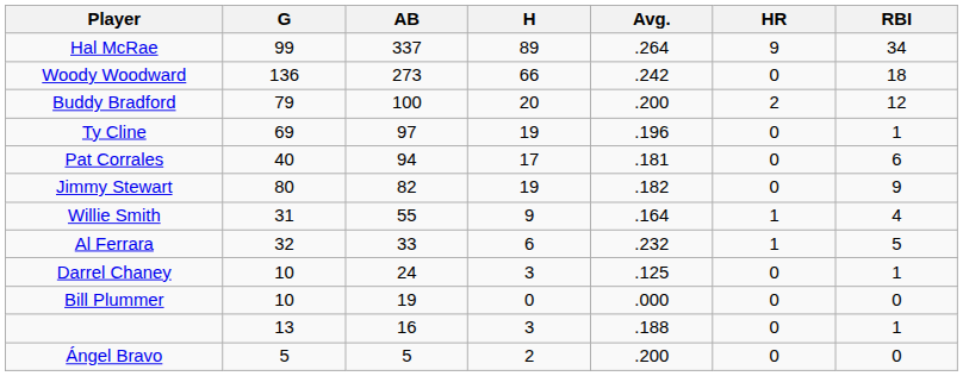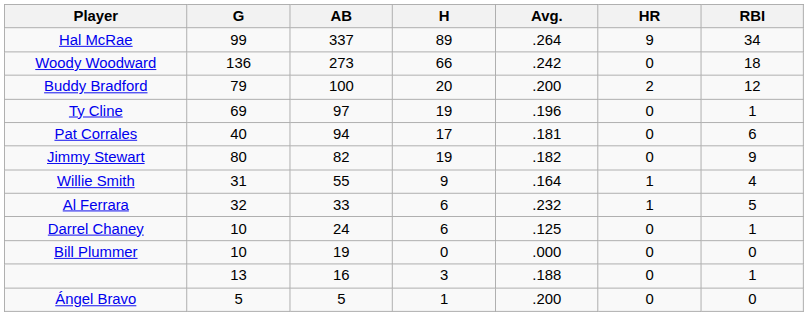Darrel Chaney | H: 3 -> 6
Ángel Bravo | H: 2 -> 1
